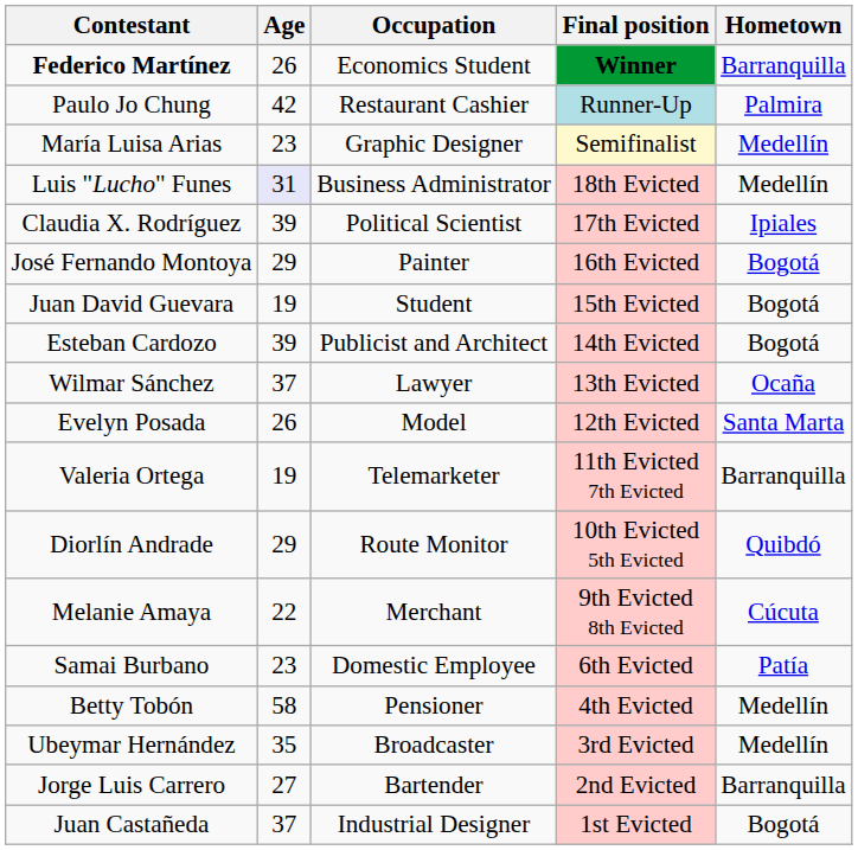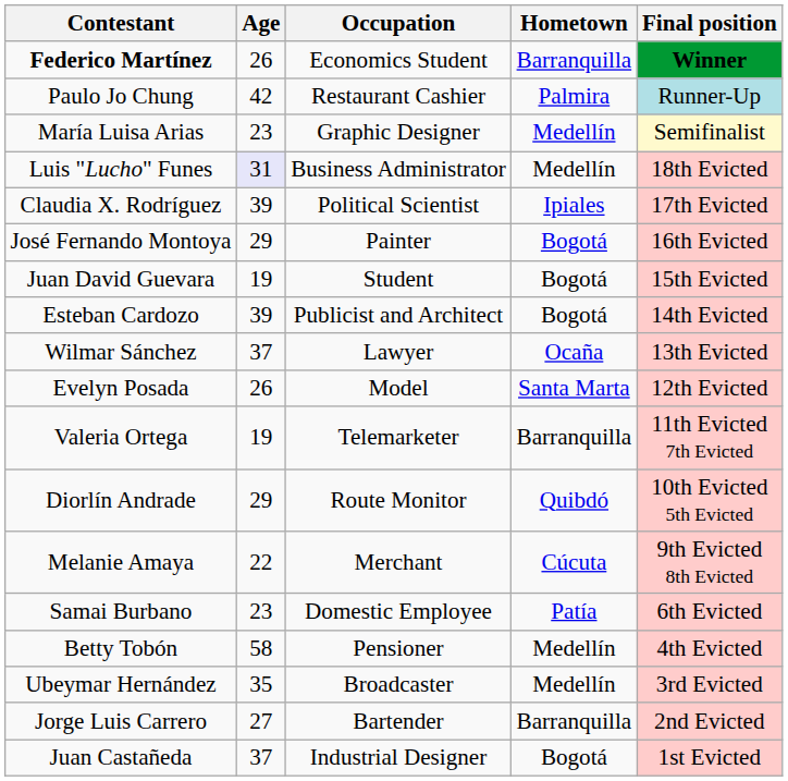columns swapped: Hometown <-> Final position
